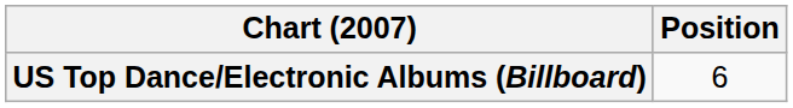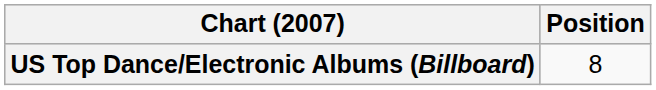US Top Dance/Electronic Albums (Billboard) | Position: 6 -> 8
